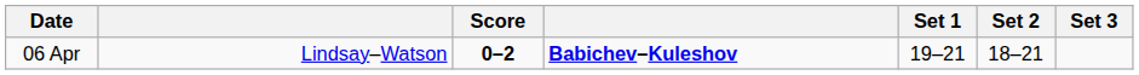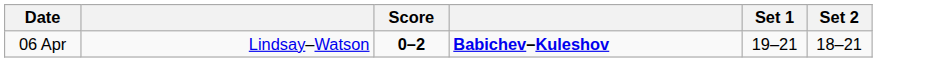- column: Set 3
